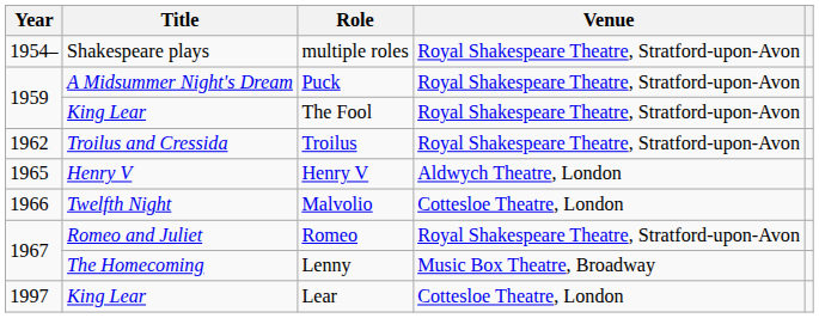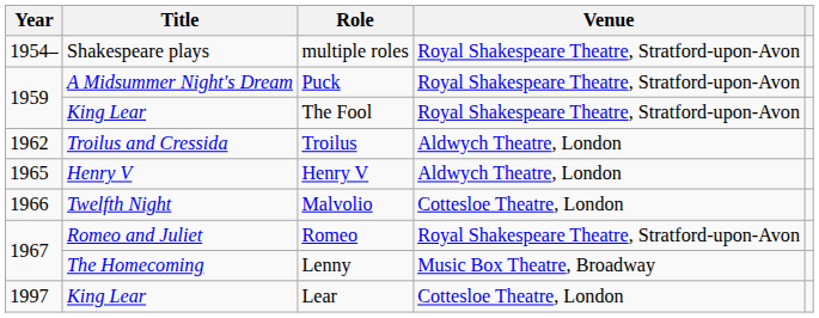Troilus | Venue: Royal Shakespeare Theatre, Stratford-upon-Avon -> Aldwych Theatre, London
